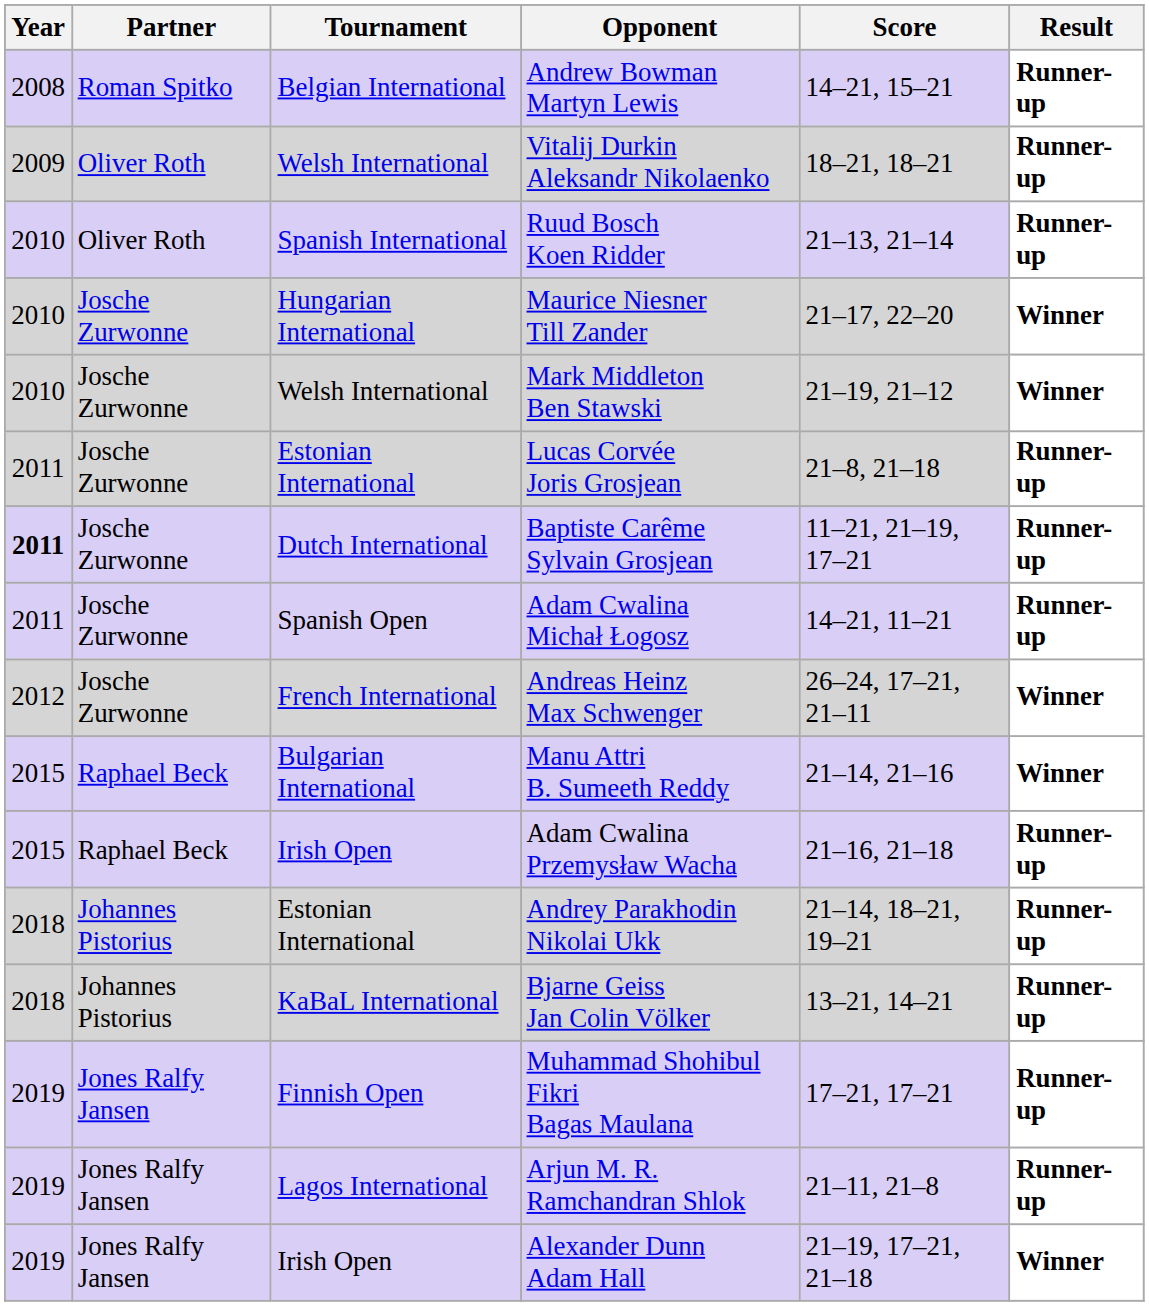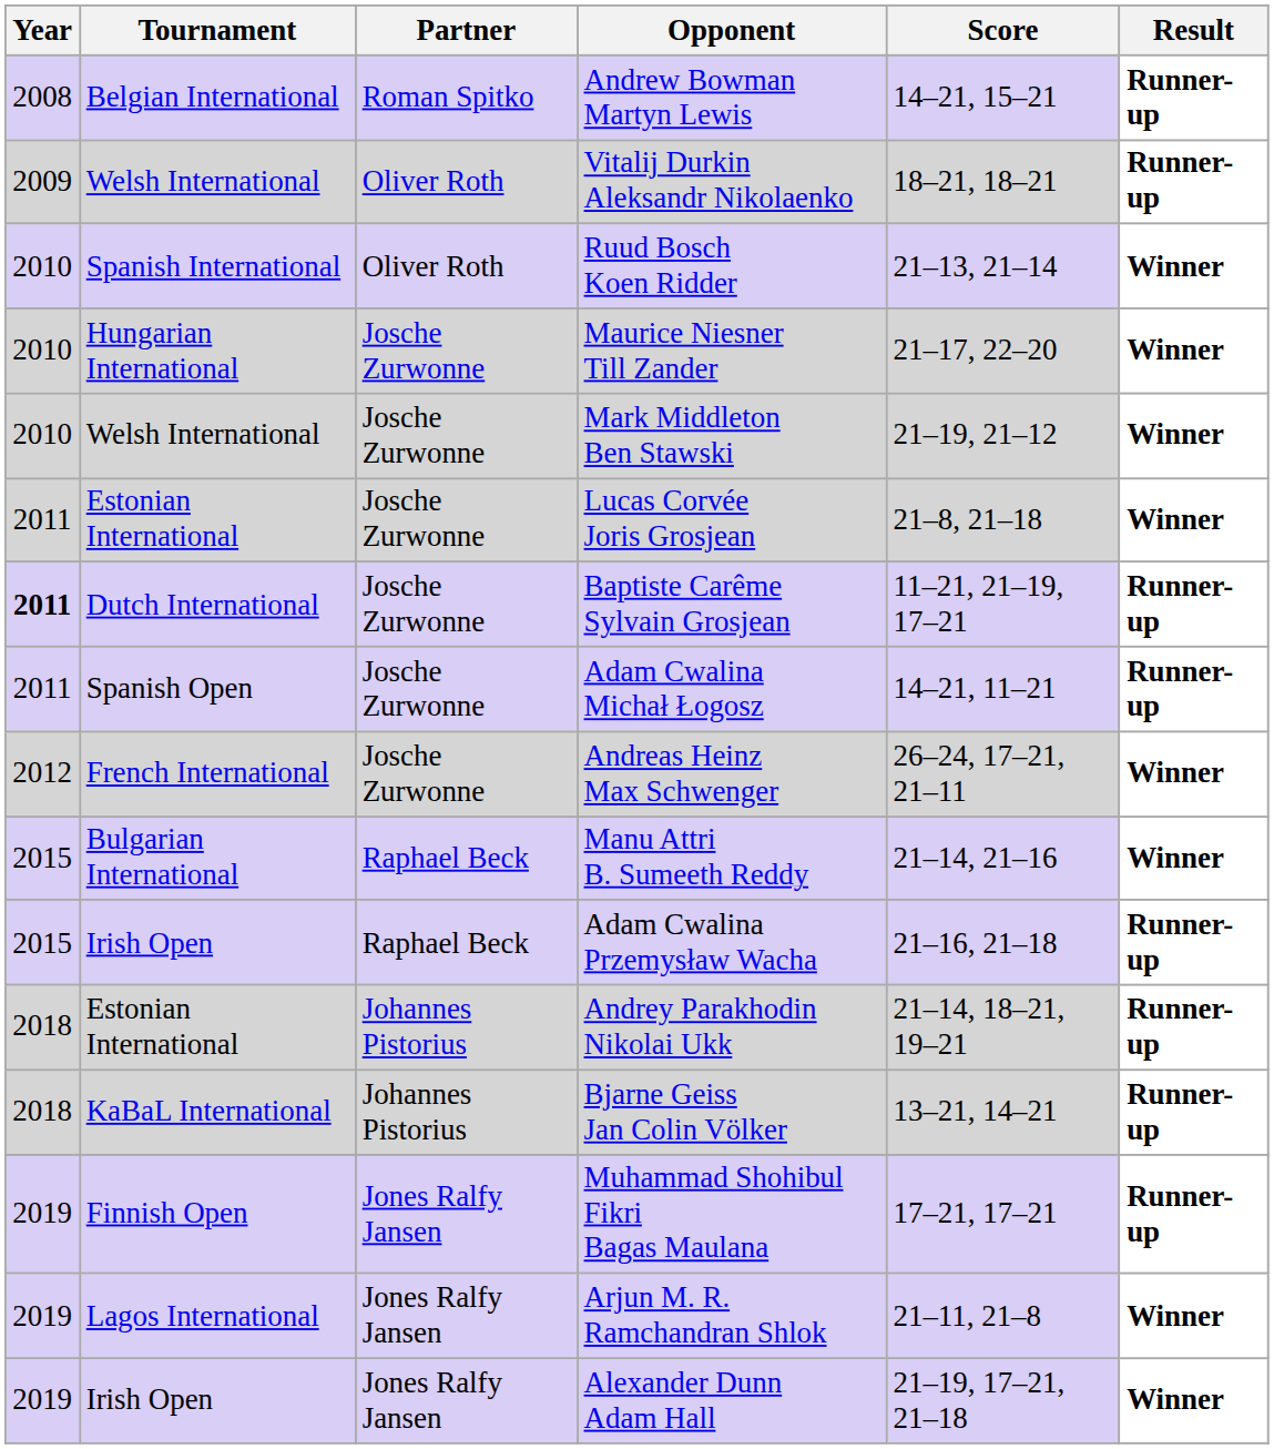columns swapped: Tournament <-> Partner
Ruud Bosch Koen Ridder | Result: Runner-up -> Winner
Lucas Corvée Joris Grosjean | Result: Runner-up -> Winner
Arjun M. R. Ramchandran Shlok | Result: Runner-up -> Winner
